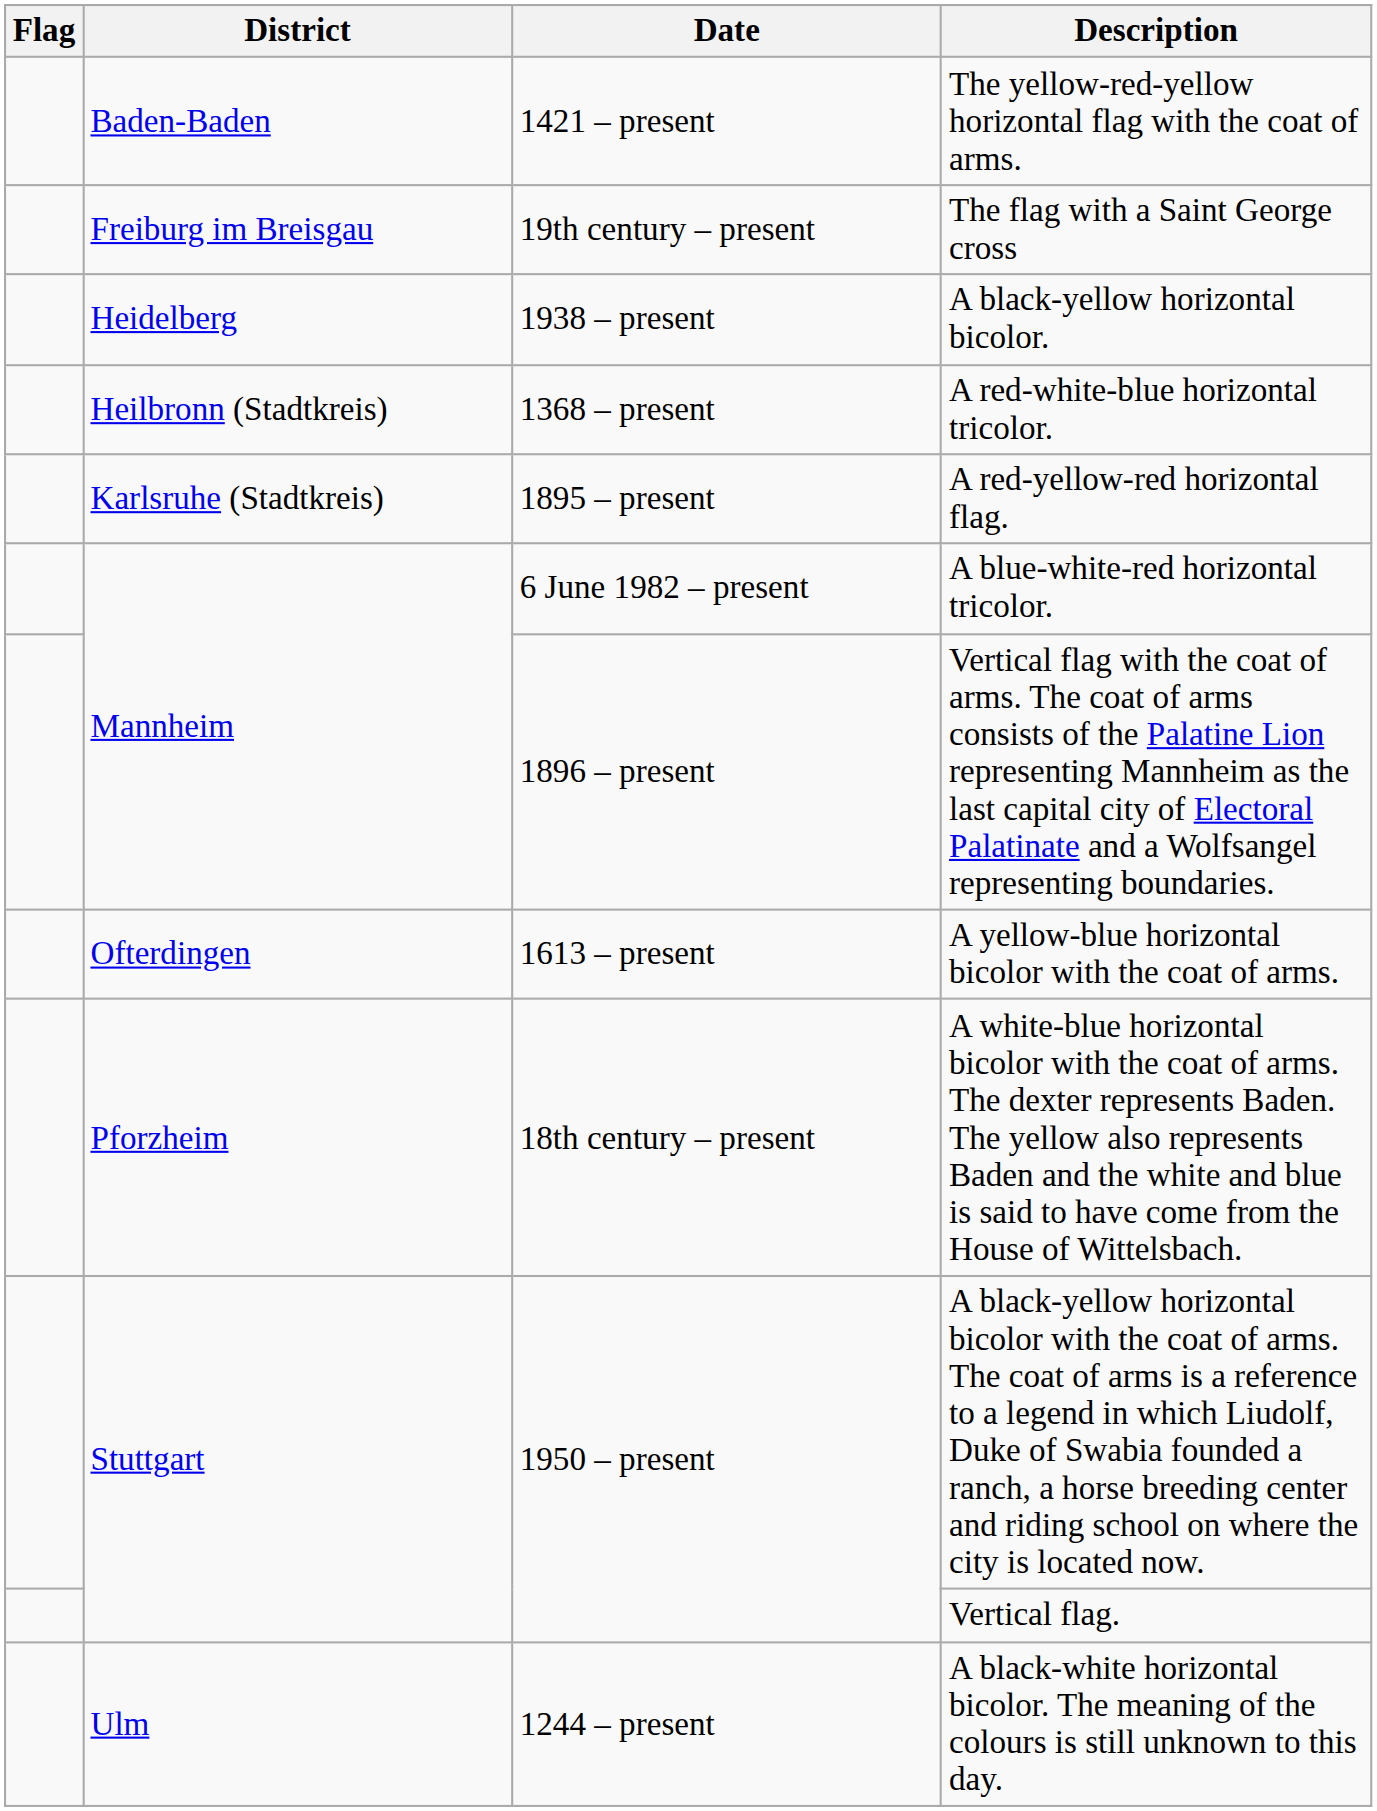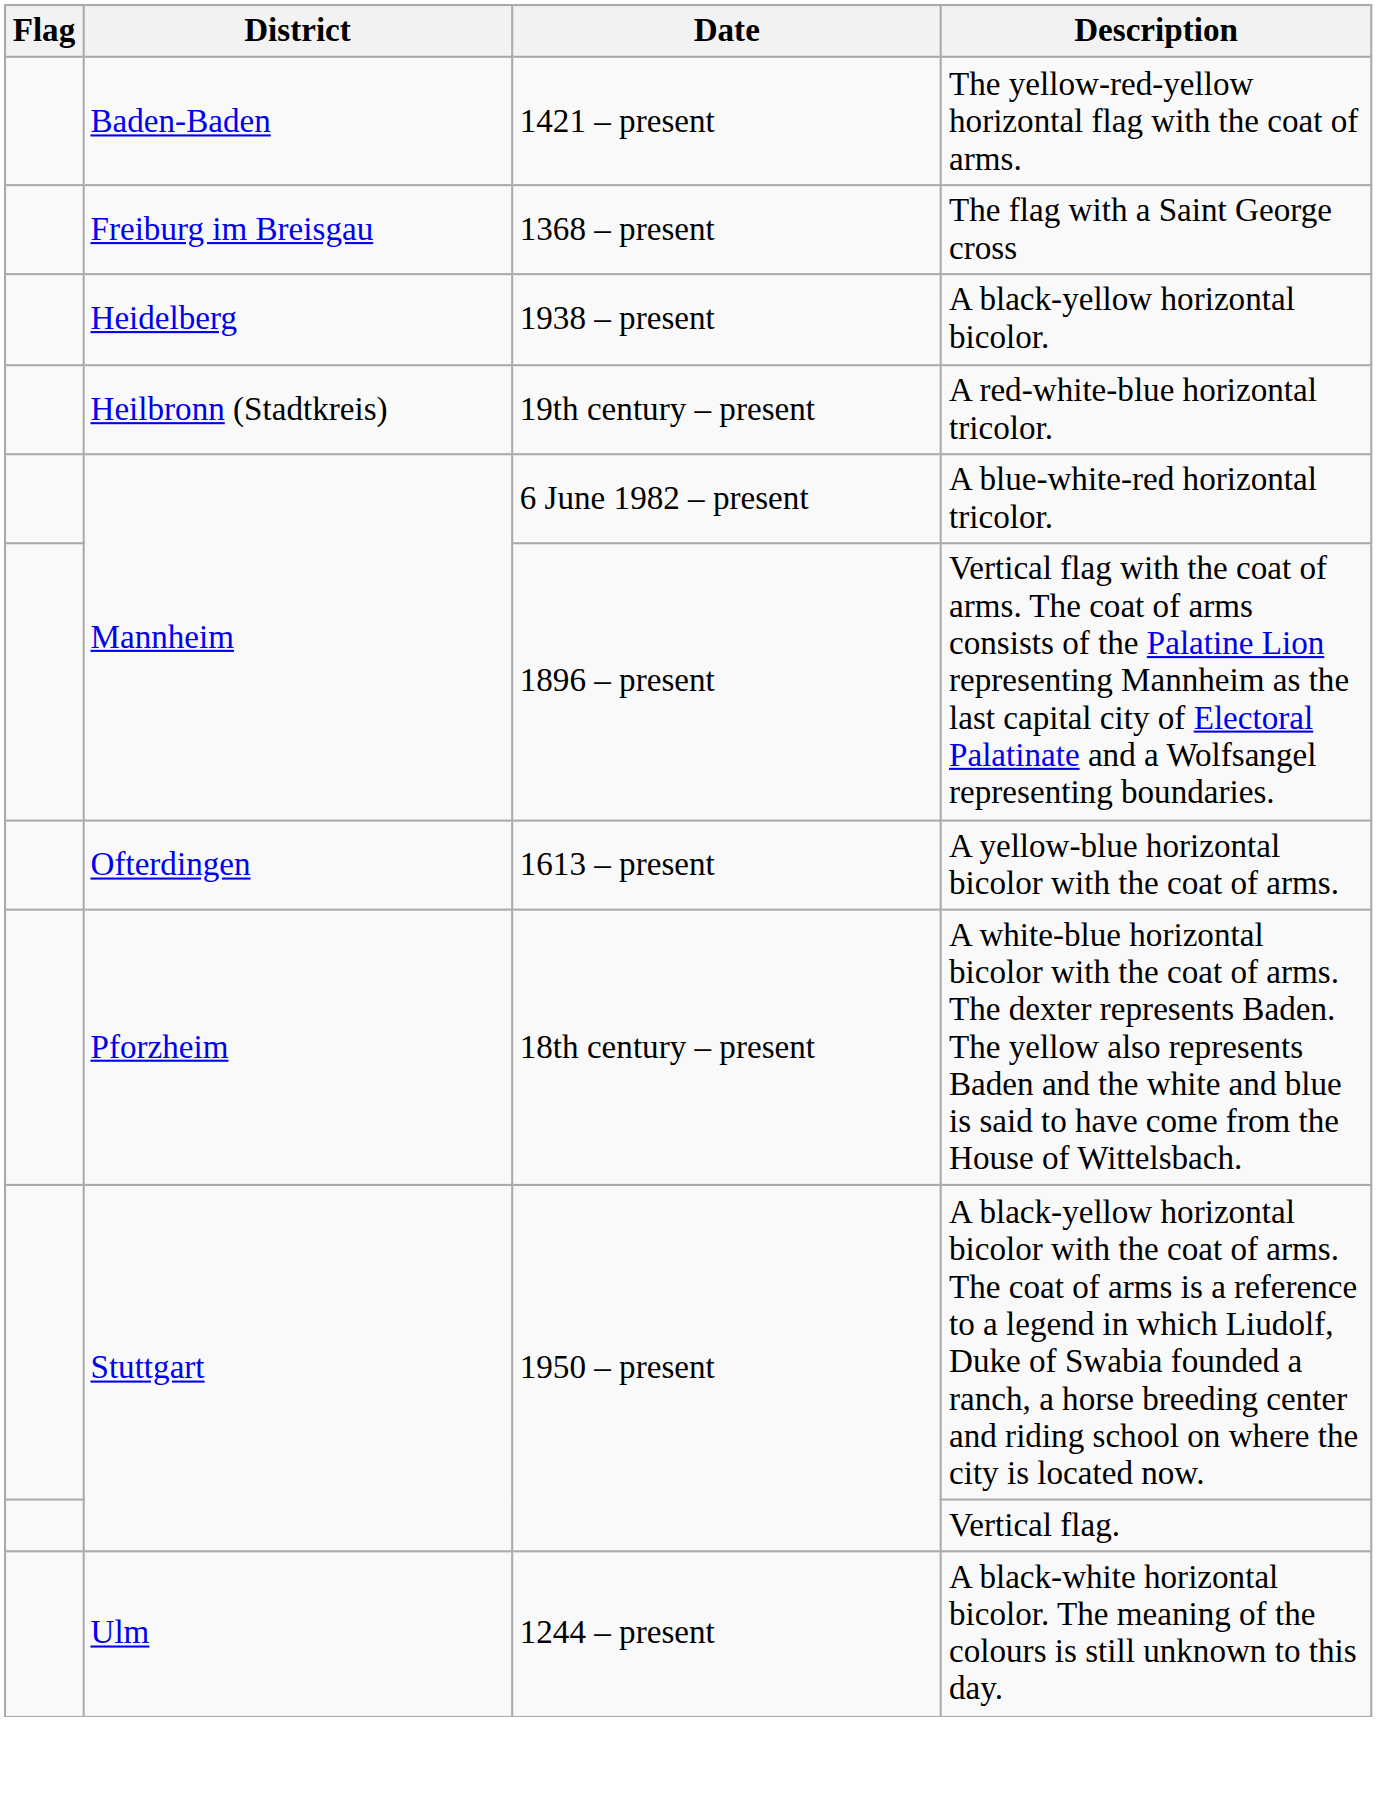The flag with a Saint George cross | Date: 19th century – present -> 1368 – present
A red-white-blue horizontal tricolor. | Date: 1368 – present -> 19th century – present
- row: Karlsruhe (Stadtkreis) | 1895 – present | A red-yellow-red horizontal flag.
